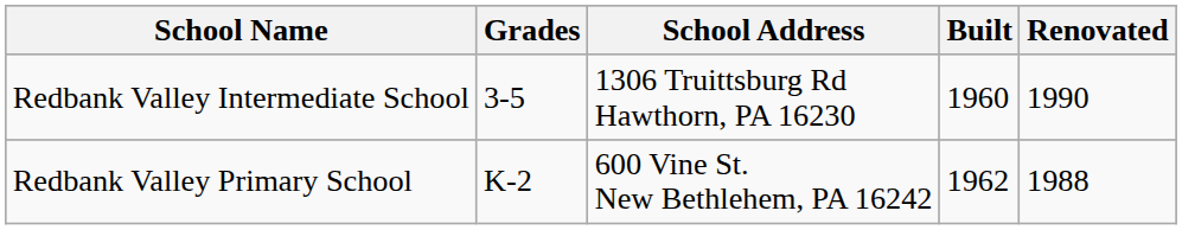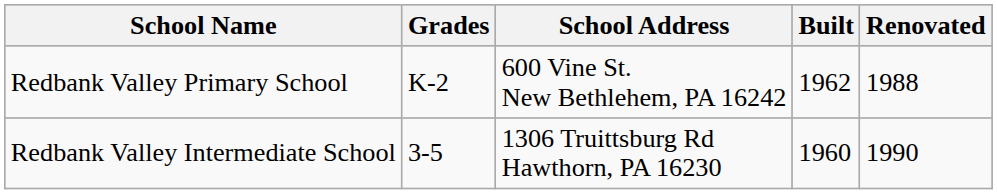rows swapped: Redbank Valley Primary School <-> Redbank Valley Intermediate School
